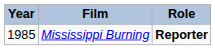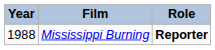Mississippi Burning | Year: 1985 -> 1988
